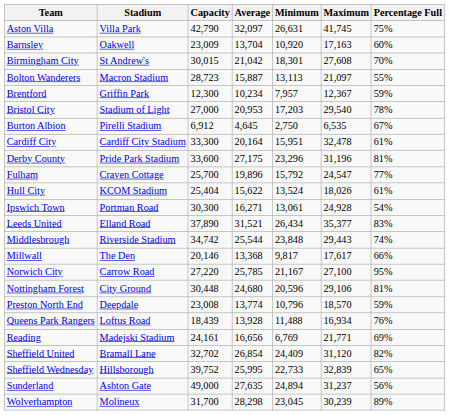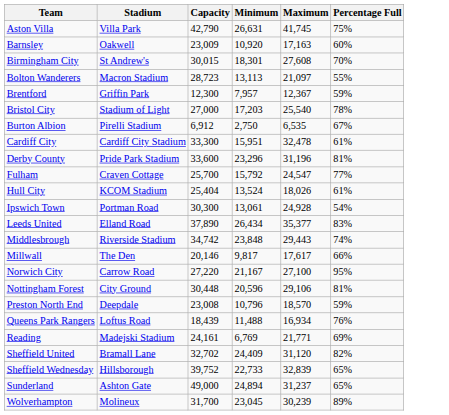- column: Average | 32,097 | 13,704 | 21,042 | 15,887 | 10,234 | 20,953 | 4,645 | 20,164 | 27,175 | 19,896 | 15,622 | 16,271 | 31,521 | 25,544 | 13,368 | 25,785 | 24,680 | 13,774 | 13,928 | 16,656 | 26,854 | 25,995 | 27,635 | 28,298
Bristol City | Maximum: 29,540 -> 25,540
Sunderland | Percentage Full: 56% -> 65%
